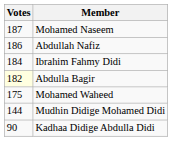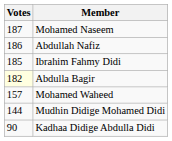Ibrahim Fahmy Didi | Votes: 184 -> 185
Mohamed Waheed | Votes: 175 -> 157
